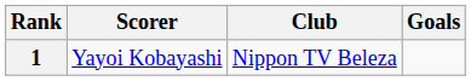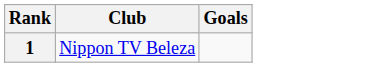- column: Scorer | Yayoi Kobayashi
